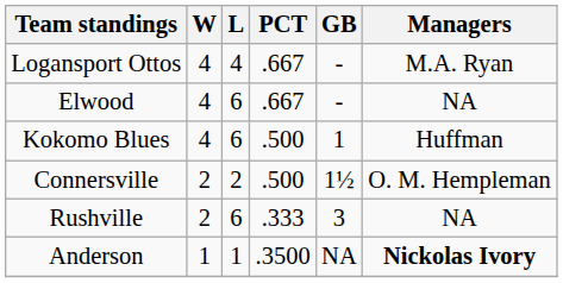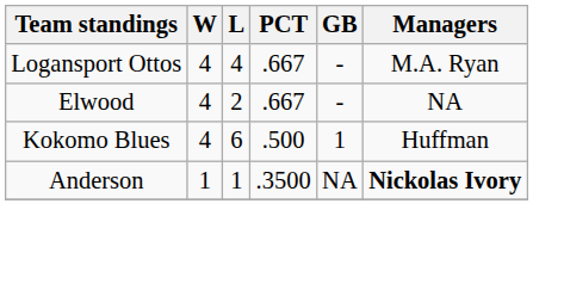Elwood | L: 6 -> 2
- row: Connersville | 2 | 2 | .500 | 1½ | O. M. Hempleman
- row: Rushville | 2 | 6 | .333 | 3 | NA
